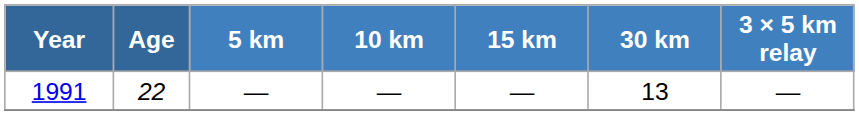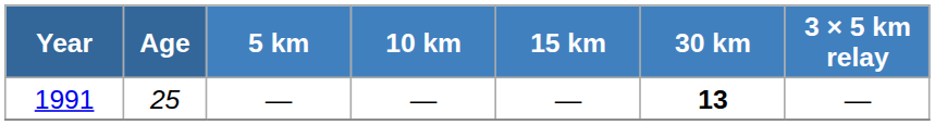1991 | Age: 22 -> 25
1991 | 30 km: normal -> bold
